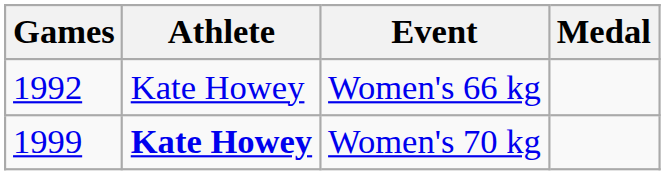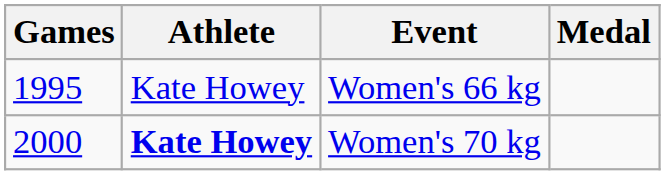Women's 66 kg | Games: 1992 -> 1995
Women's 70 kg | Games: 1999 -> 2000
